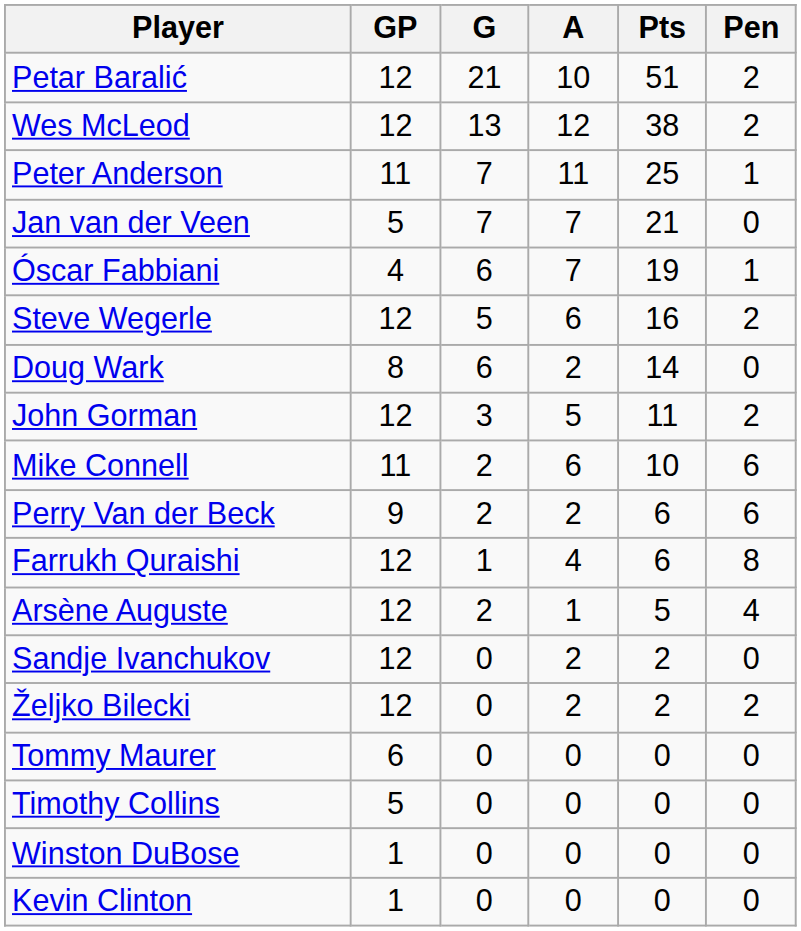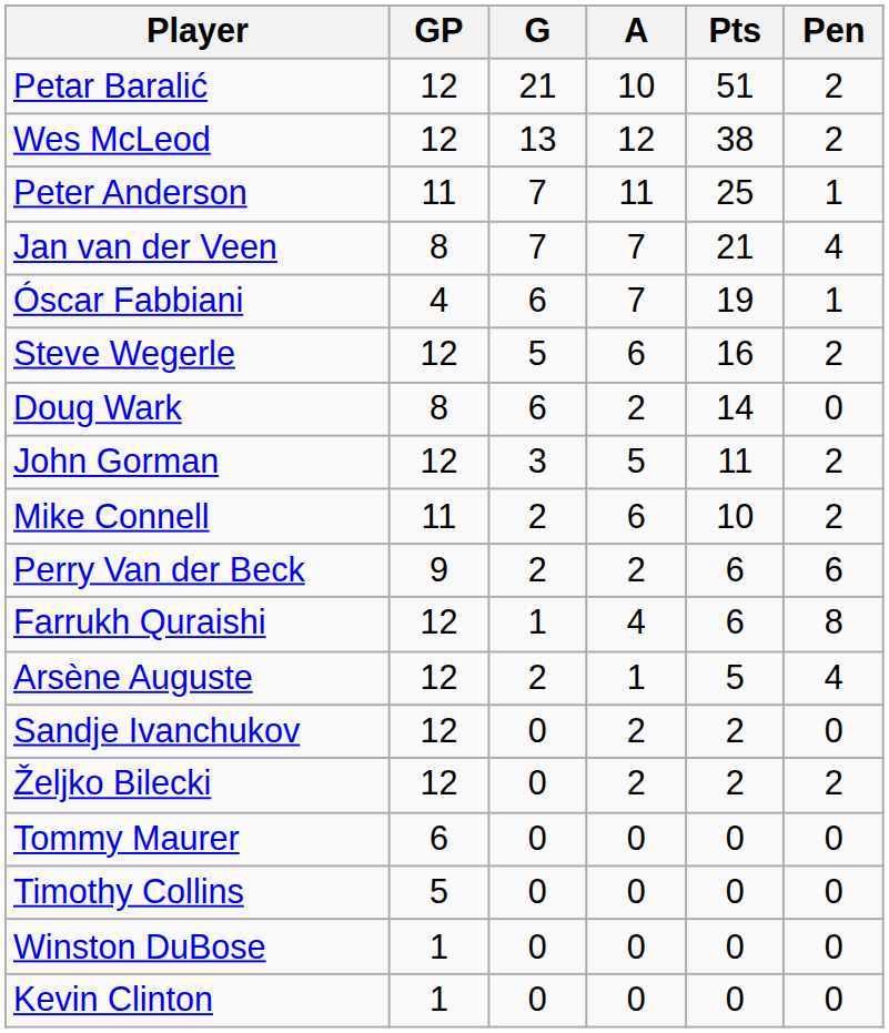Jan van der Veen | GP: 5 -> 8
Jan van der Veen | Pen: 0 -> 4
Mike Connell | Pen: 6 -> 2
